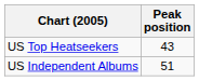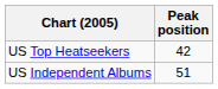US Top Heatseekers | Peak position: 43 -> 42
